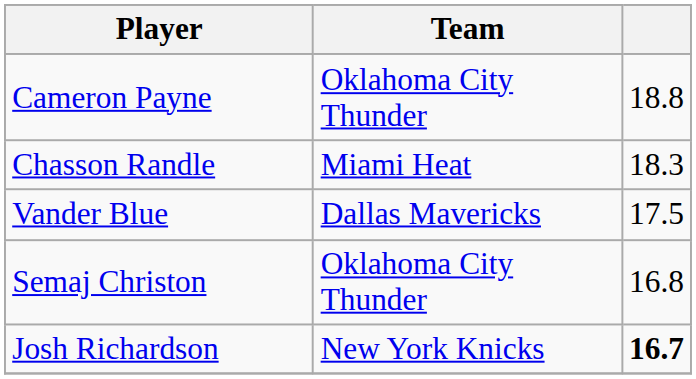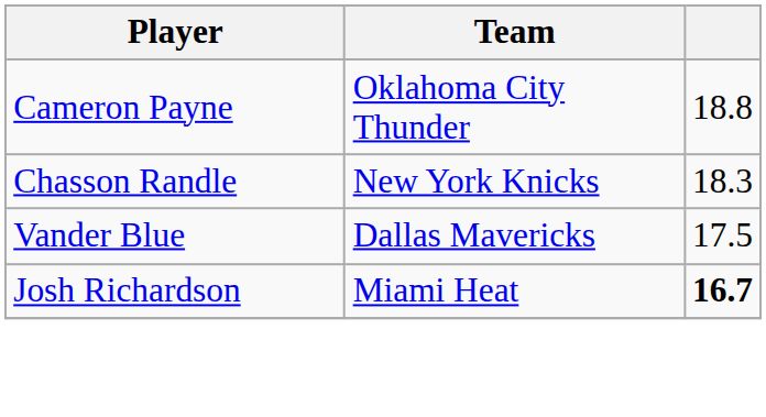Chasson Randle | Team: Miami Heat -> New York Knicks
- row: Semaj Christon | Oklahoma City Thunder | 16.8
Josh Richardson | Team: New York Knicks -> Miami Heat
